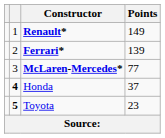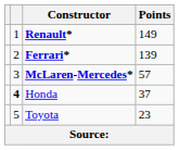McLaren-Mercedes* | Points: 77 -> 57
Toyota | column 2: bold -> normal
